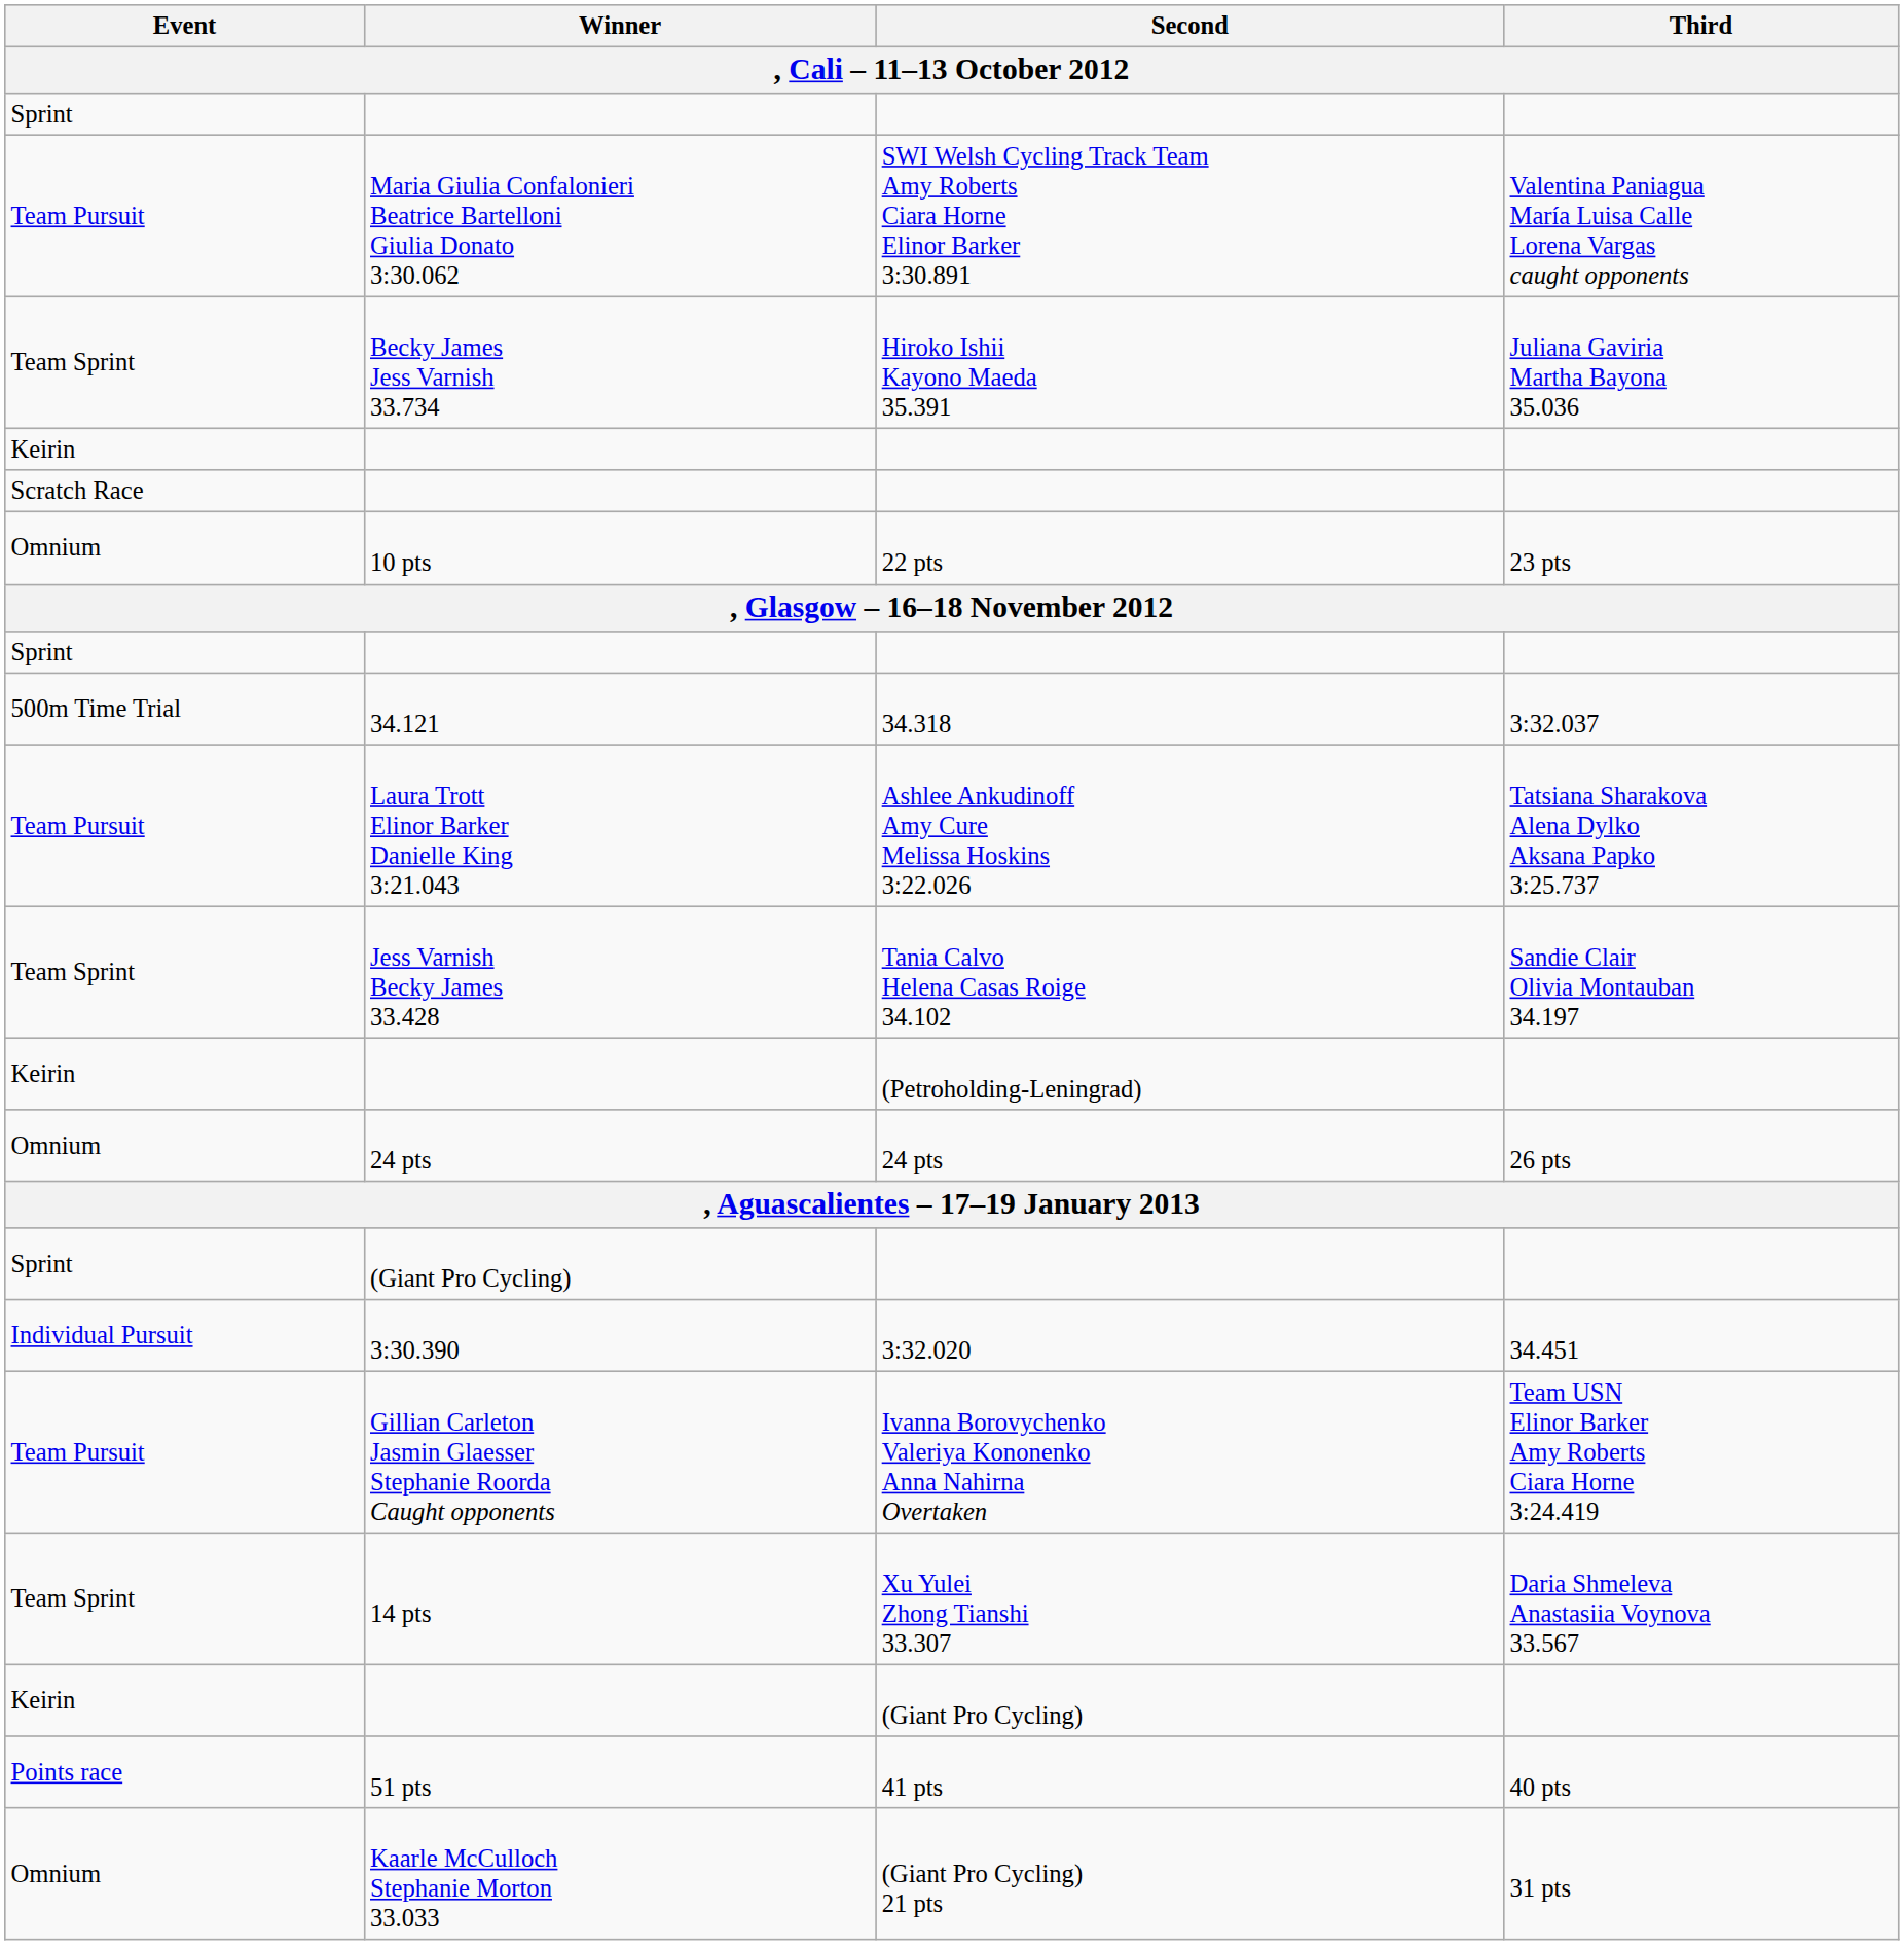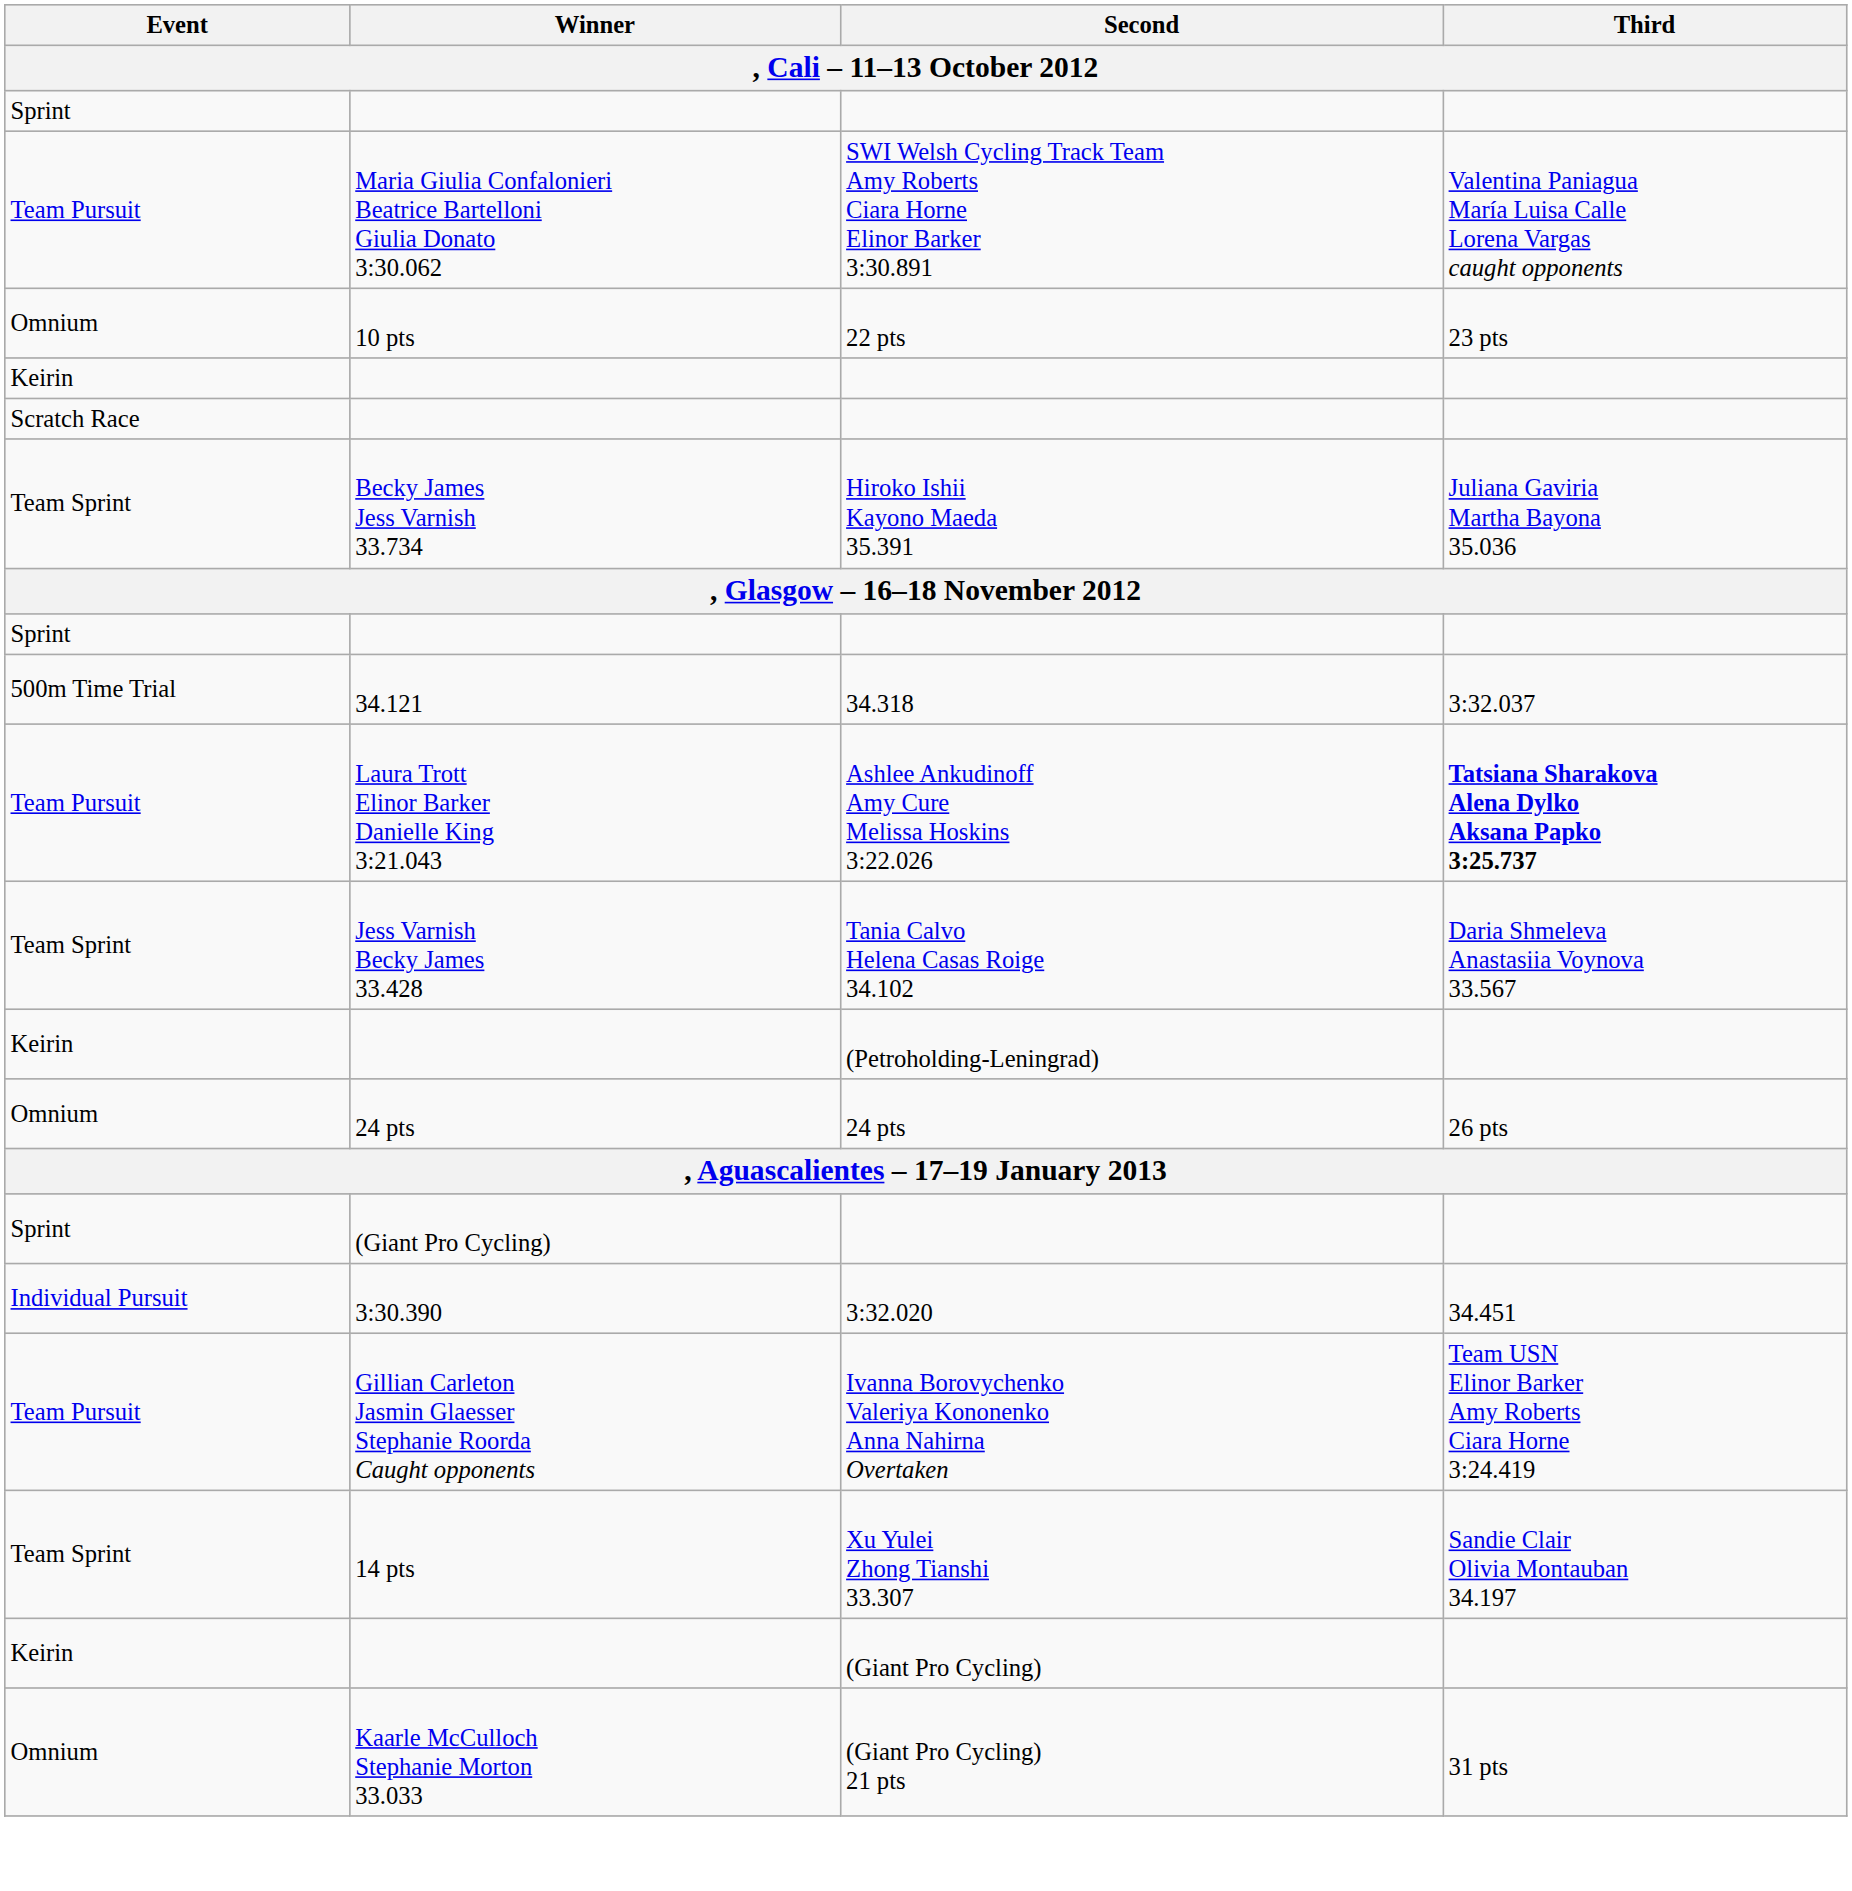rows swapped: Hiroko Ishii Kayono Maeda 35.391 <-> 22 pts
Ashlee Ankudinoff Amy Cure Melissa Hoskins 3:22.026 | Third: normal -> bold
Tania Calvo Helena Casas Roige 34.102 | Third: Sandie Clair Olivia Montauban 34.197 -> Daria Shmeleva Anastasiia Voynova 33.567
Xu Yulei Zhong Tianshi 33.307 | Third: Daria Shmeleva Anastasiia Voynova 33.567 -> Sandie Clair Olivia Montauban 34.197
- row: Points race | 51 pts | 41 pts | 40 pts
